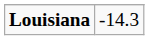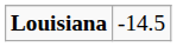Louisiana | column 2: -14.3 -> -14.5
